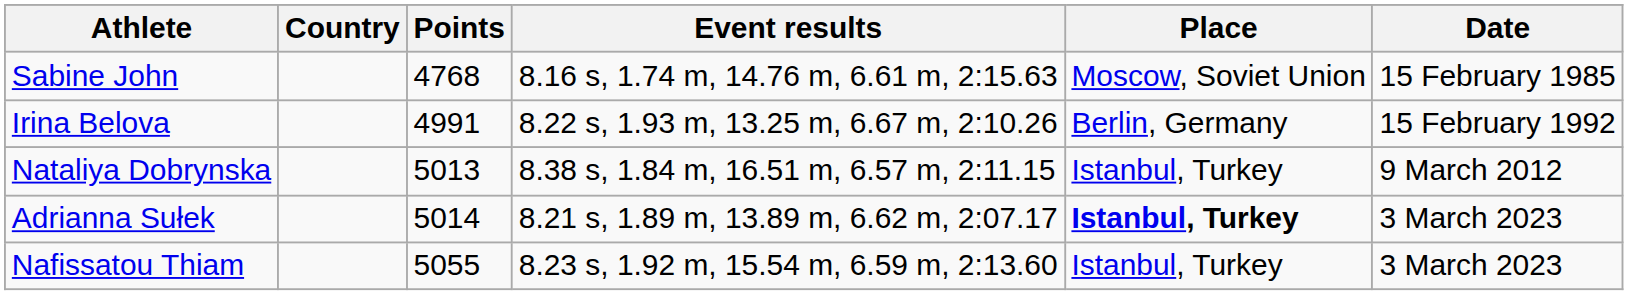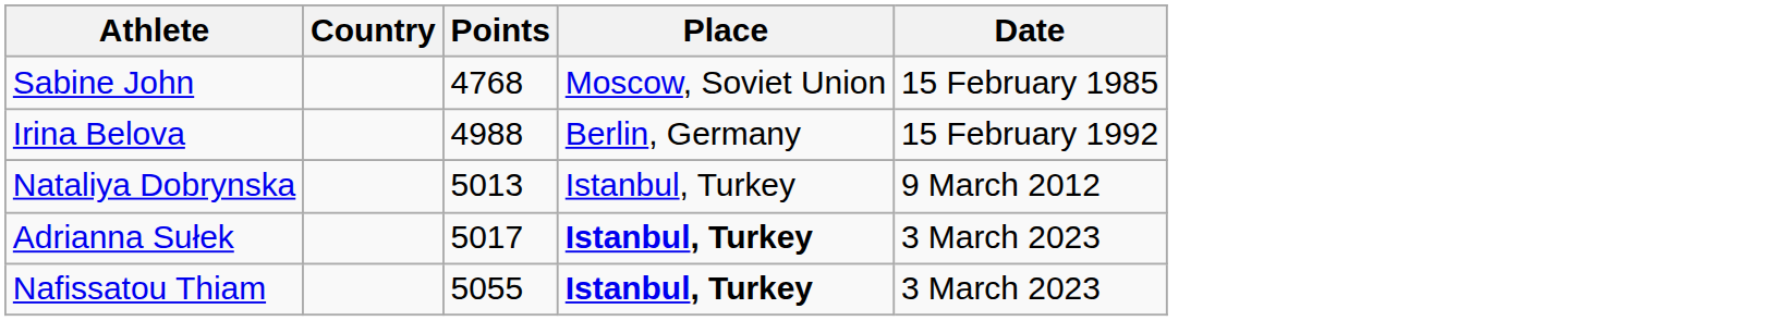- column: Event results | 8.16 s, 1.74 m, 14.76 m, 6.61 m, 2:15.63 | 8.22 s, 1.93 m, 13.25 m, 6.67 m, 2:10.26 | 8.38 s, 1.84 m, 16.51 m, 6.57 m, 2:11.15 | 8.21 s, 1.89 m, 13.89 m, 6.62 m, 2:07.17 | 8.23 s, 1.92 m, 15.54 m, 6.59 m, 2:13.60
Irina Belova | Points: 4991 -> 4988
Adrianna Sułek | Points: 5014 -> 5017
Nafissatou Thiam | Place: normal -> bold
